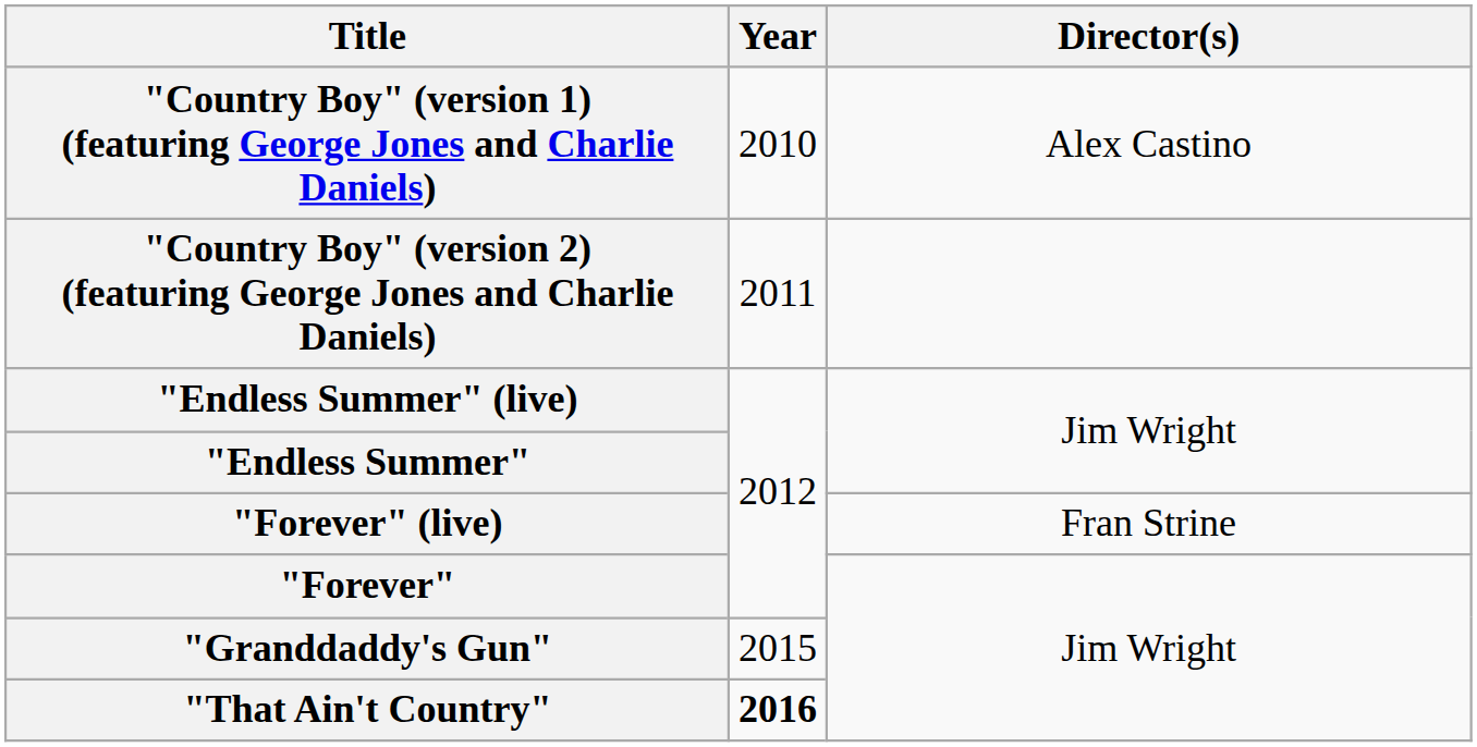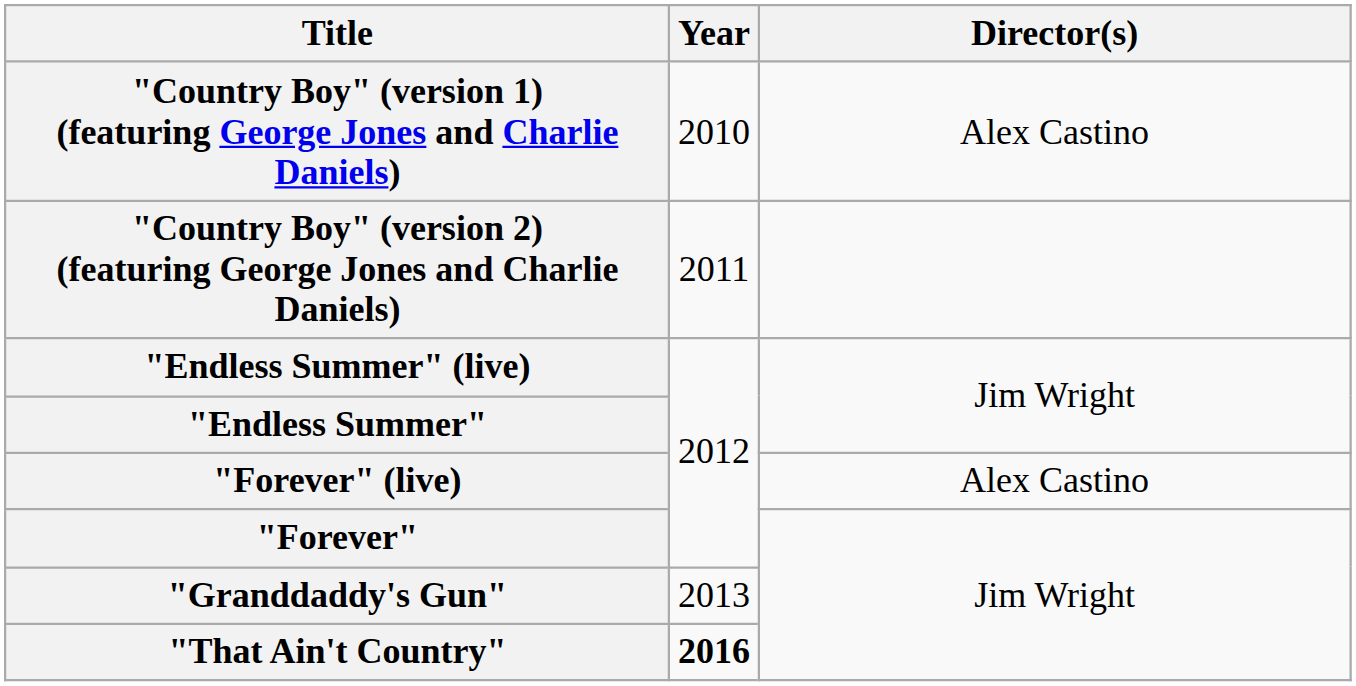"Forever" (live) | Director(s): Fran Strine -> Alex Castino
"Granddaddy's Gun" | Year: 2015 -> 2013
